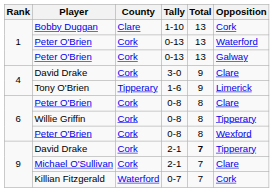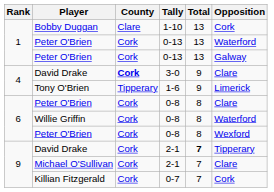David Drake / 3-0 | County: normal -> bold
Willie Griffin | Opposition: Tipperary -> Waterford
Killian Fitzgerald | County: Waterford -> Cork
